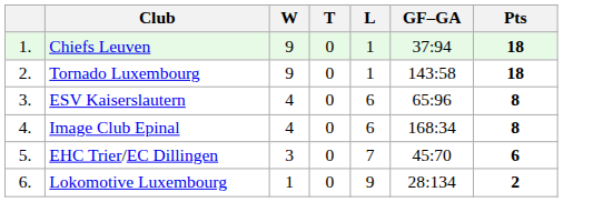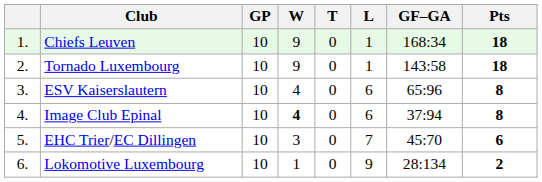+ column: GP | 10 | 10 | 10 | 10 | 10 | 10
Chiefs Leuven | GF–GA: 37:94 -> 168:34
Image Club Epinal | W: normal -> bold
Image Club Epinal | GF–GA: 168:34 -> 37:94
